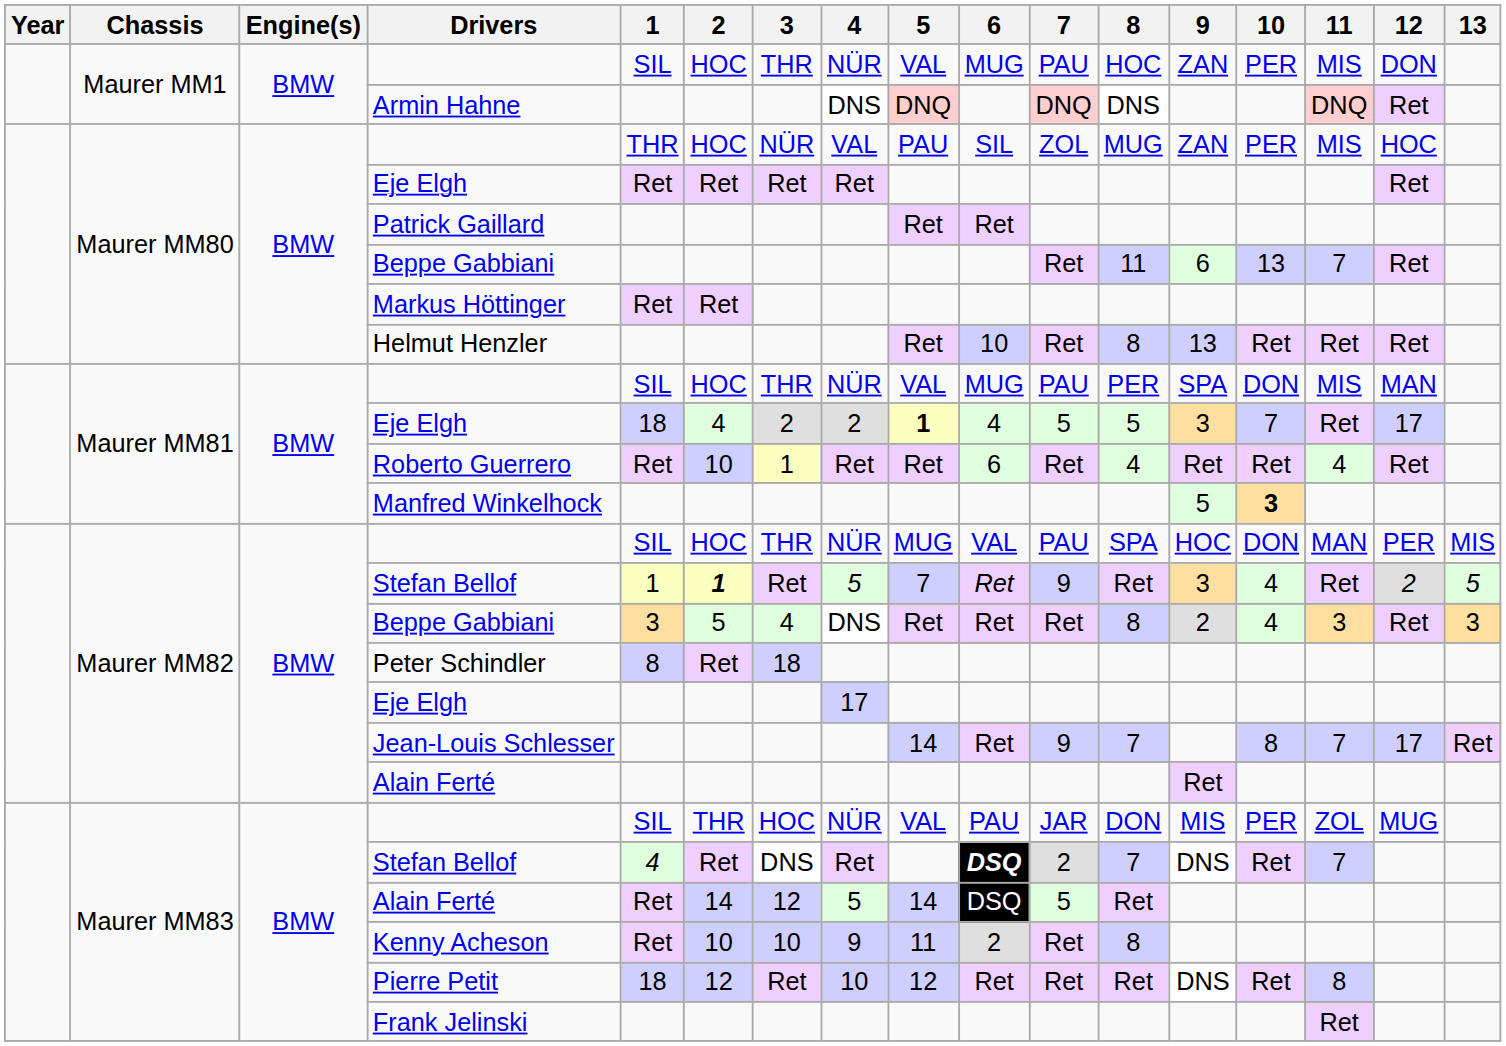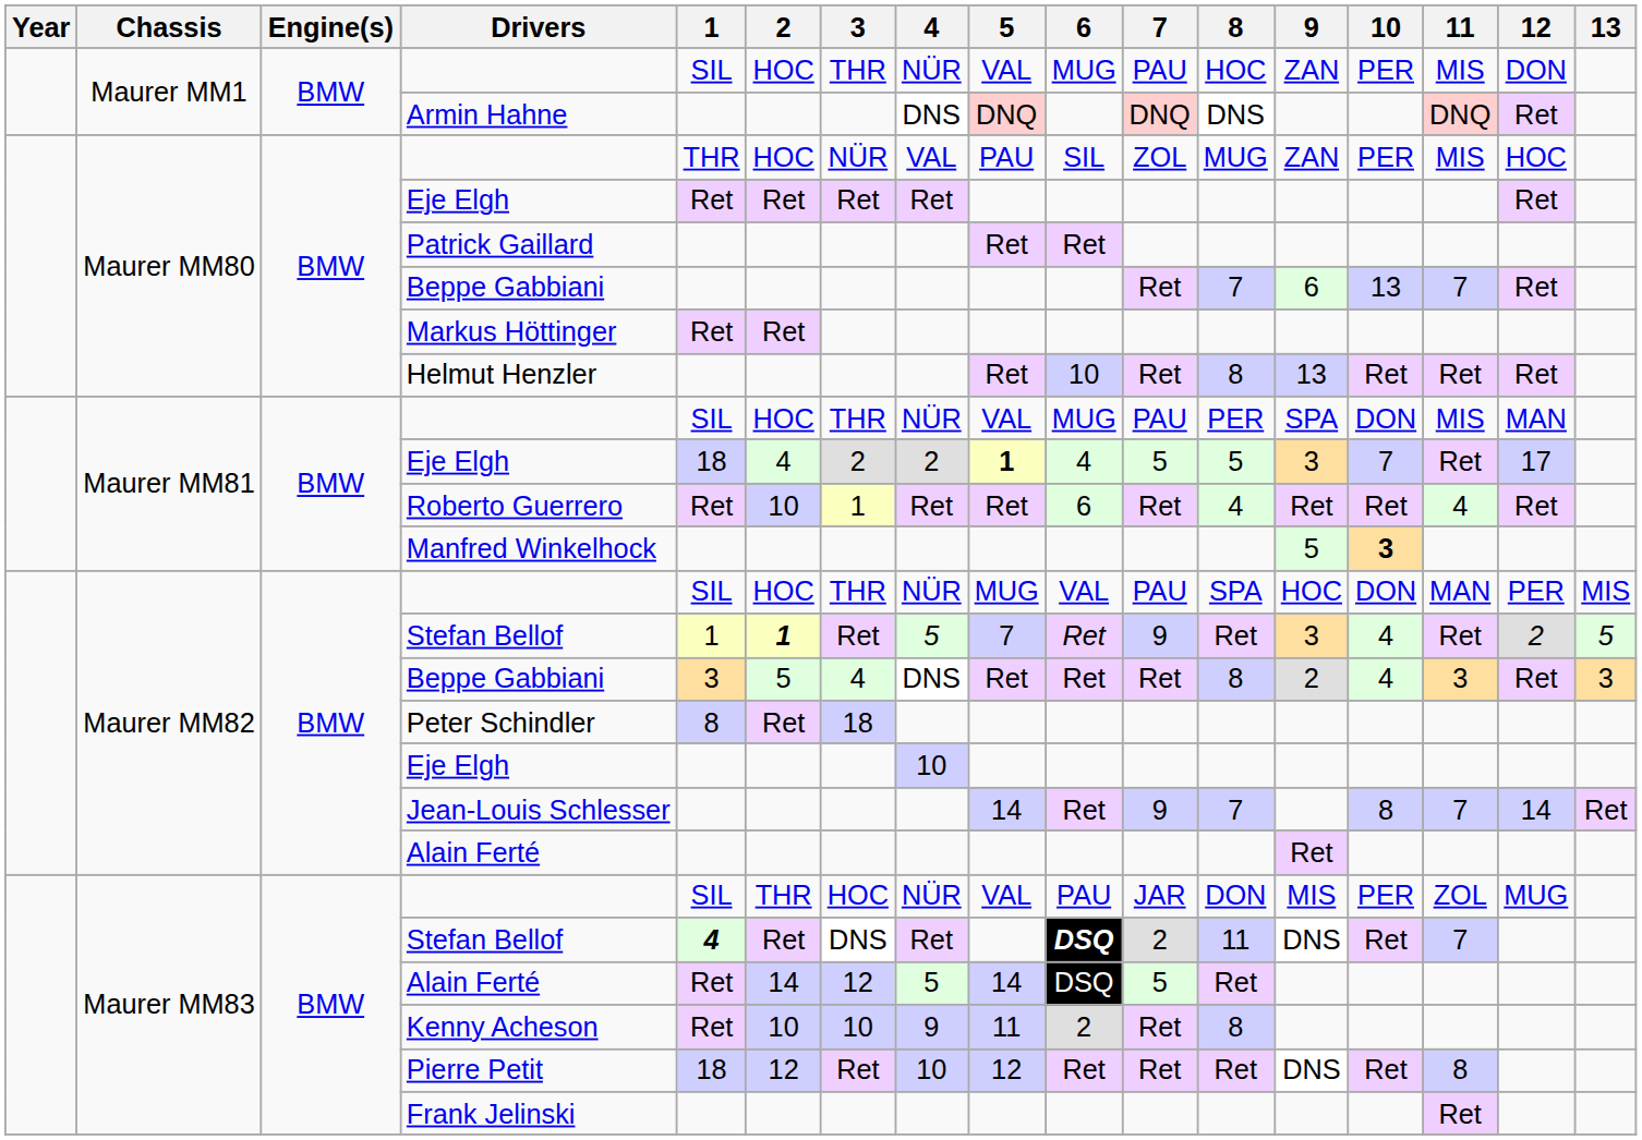Maurer MM80 / Beppe Gabbiani | 8: 11 -> 7
Maurer MM82 / Eje Elgh | 4: 17 -> 10
Jean-Louis Schlesser | 12: 17 -> 14
Maurer MM83 / Stefan Bellof | 1: normal -> bold
Maurer MM83 / Stefan Bellof | 8: 7 -> 11
